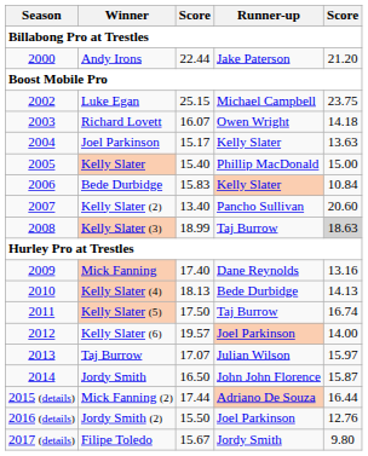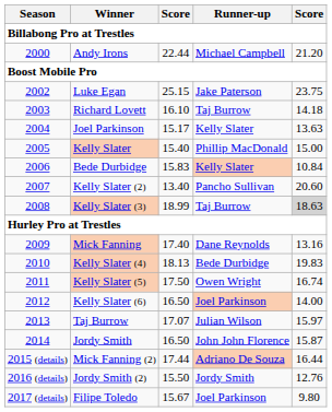Andy Irons | Runner-up: Jake Paterson -> Michael Campbell
Luke Egan | Runner-up: Michael Campbell -> Jake Paterson
Richard Lovett | column 3: 16.07 -> 16.10
Richard Lovett | Runner-up: Owen Wright -> Taj Burrow
Kelly Slater (4) | column 5: 14.13 -> 19.83
Kelly Slater (5) | Runner-up: Taj Burrow -> Owen Wright
Kelly Slater (6) | column 3: 19.57 -> 16.50
Jordy Smith (2) | Runner-up: Joel Parkinson -> Jordy Smith
Filipe Toledo | Runner-up: Jordy Smith -> Joel Parkinson
